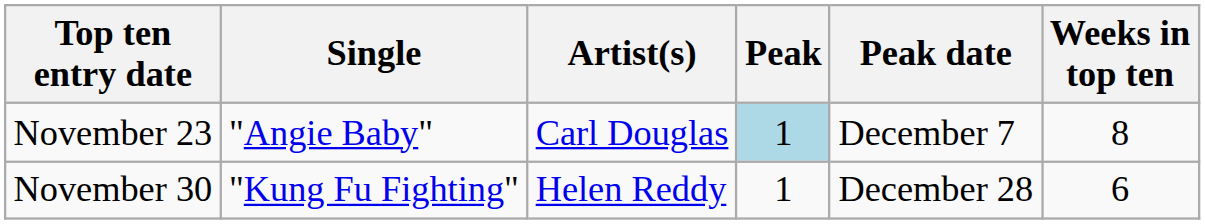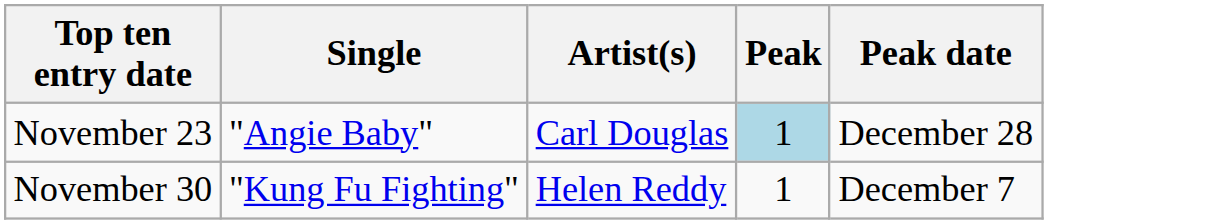- column: Weeks in top ten | 8 | 6
November 23 | Peak date: December 7 -> December 28
November 30 | Peak date: December 28 -> December 7
